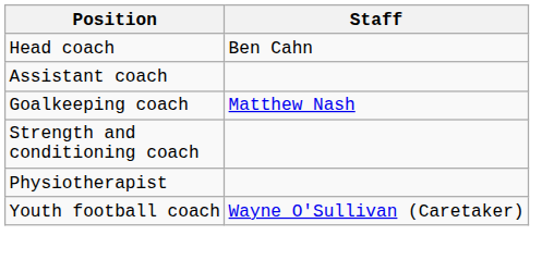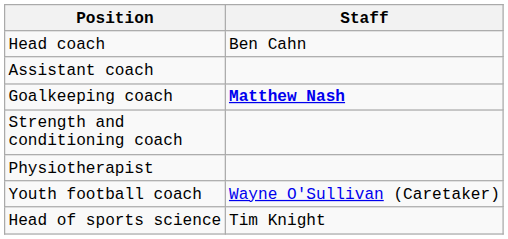Goalkeeping coach | Staff: normal -> bold
+ row: Head of sports science | Tim Knight
